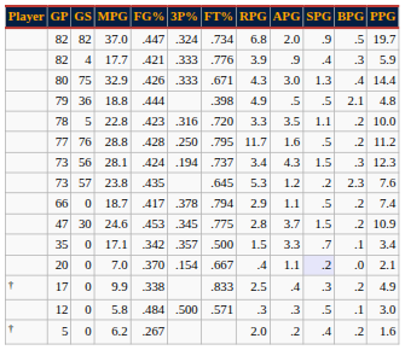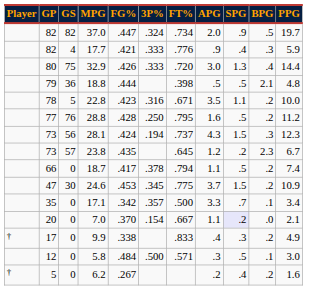- column: RPG | 6.8 | 3.9 | 4.3 | 4.9 | 3.3 | 11.7 | 3.4 | 5.3 | 2.9 | 2.8 | 1.5 | .4 | 2.5 | .3 | 2.0
32.9 | FT%: .671 -> .720
22.8 | FT%: .720 -> .671
23.8 | PPG: 7.6 -> 6.7
